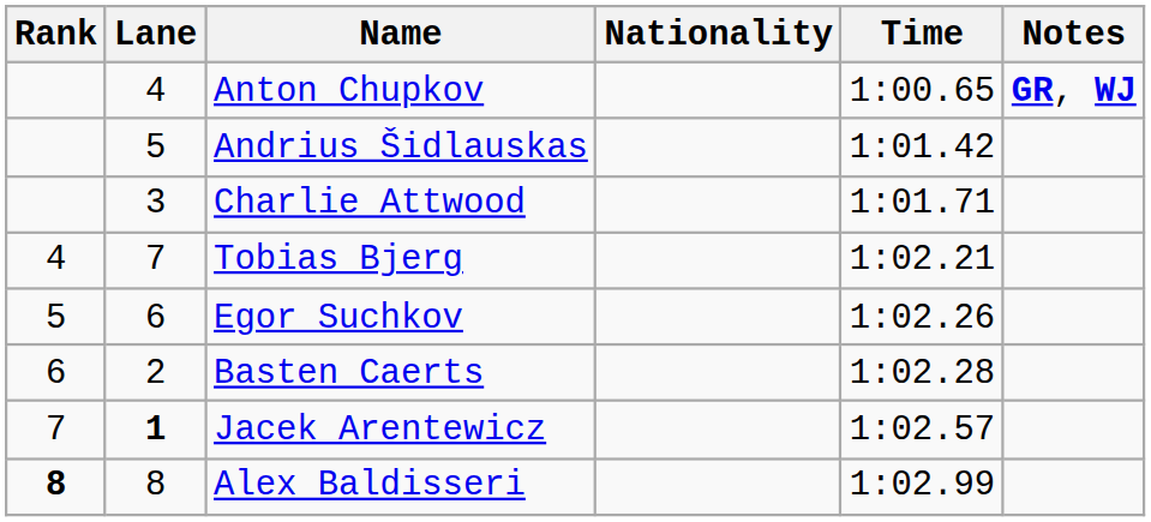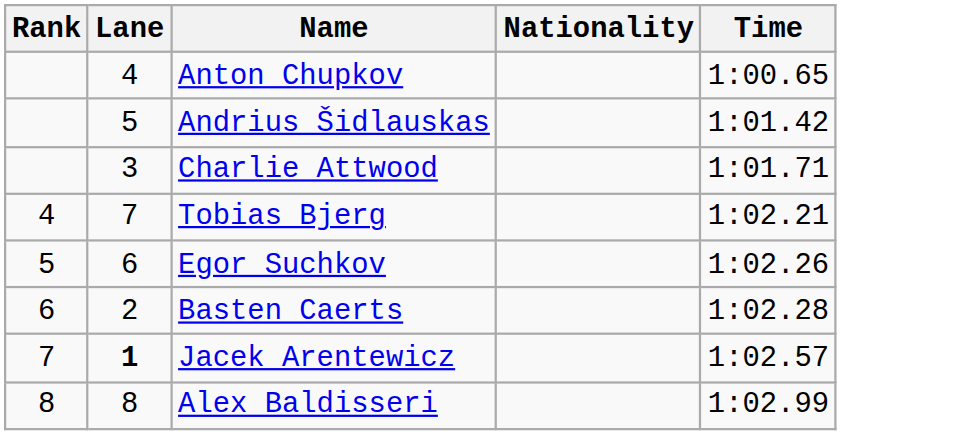- column: Notes | GR, WJ
Alex Baldisseri | Rank: bold -> normal
